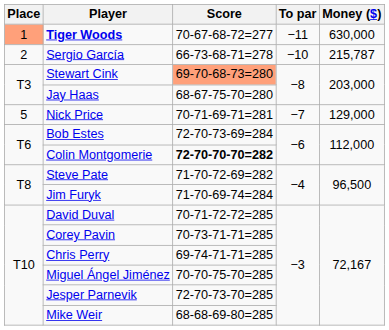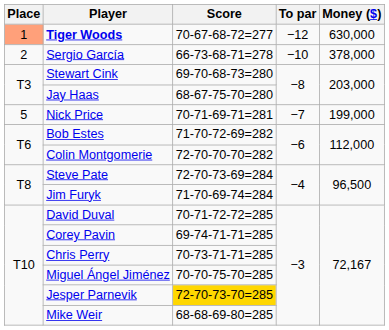Tiger Woods | To par: −11 -> −12
Sergio García | Money ($): 215,787 -> 378,000
Stewart Cink | Score: lightsalmon background -> no background
Nick Price | Money ($): 129,000 -> 199,000
Bob Estes | Score: 72-70-73-69=284 -> 71-70-72-69=282
Colin Montgomerie | Score: bold -> normal
Steve Pate | Score: 71-70-72-69=282 -> 72-70-73-69=284
Corey Pavin | Score: 70-73-71-71=285 -> 69-74-71-71=285
Chris Perry | Score: 69-74-71-71=285 -> 70-73-71-71=285
Jesper Parnevik | Score: no background -> gold background
